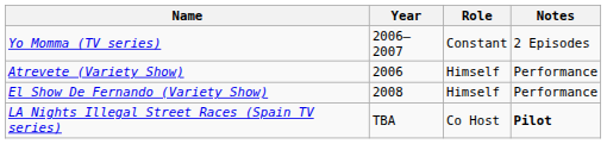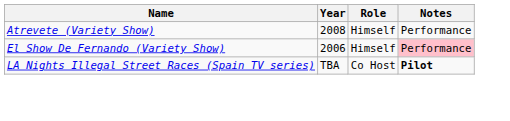- row: Yo Momma (TV series) | 2006–2007 | Constant | 2 Episodes
Atrevete (Variety Show) | Year: 2006 -> 2008
El Show De Fernando (Variety Show) | Year: 2008 -> 2006
El Show De Fernando (Variety Show) | Notes: no background -> pink background
